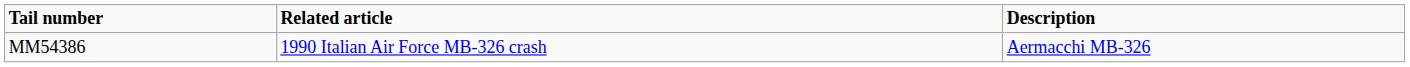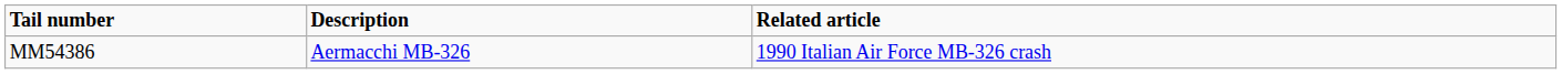columns swapped: Description <-> Related article
